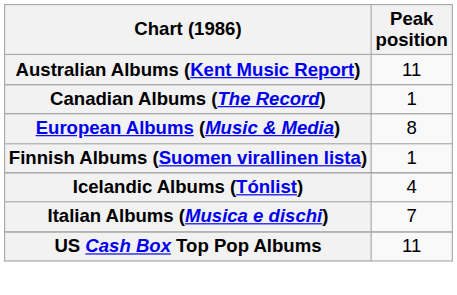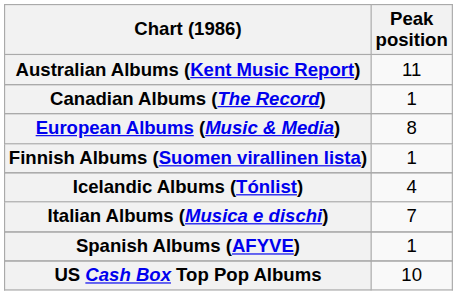+ row: Spanish Albums (AFYVE) | 1
US Cash Box Top Pop Albums | Peak position: 11 -> 10
